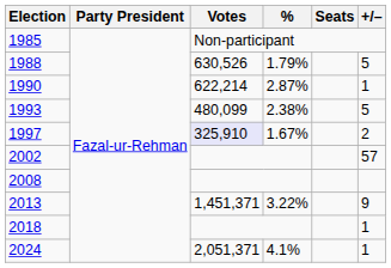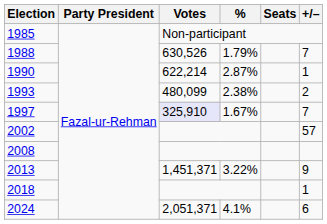1988 | +/–: 5 -> 7
1993 | +/–: 5 -> 2
1997 | +/–: 2 -> 7
2024 | +/–: 1 -> 6
